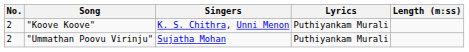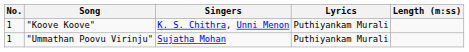"Koove Koove" | No.: 2 -> 1
"Ummathan Poovu Virinju" | No.: 2 -> 1
